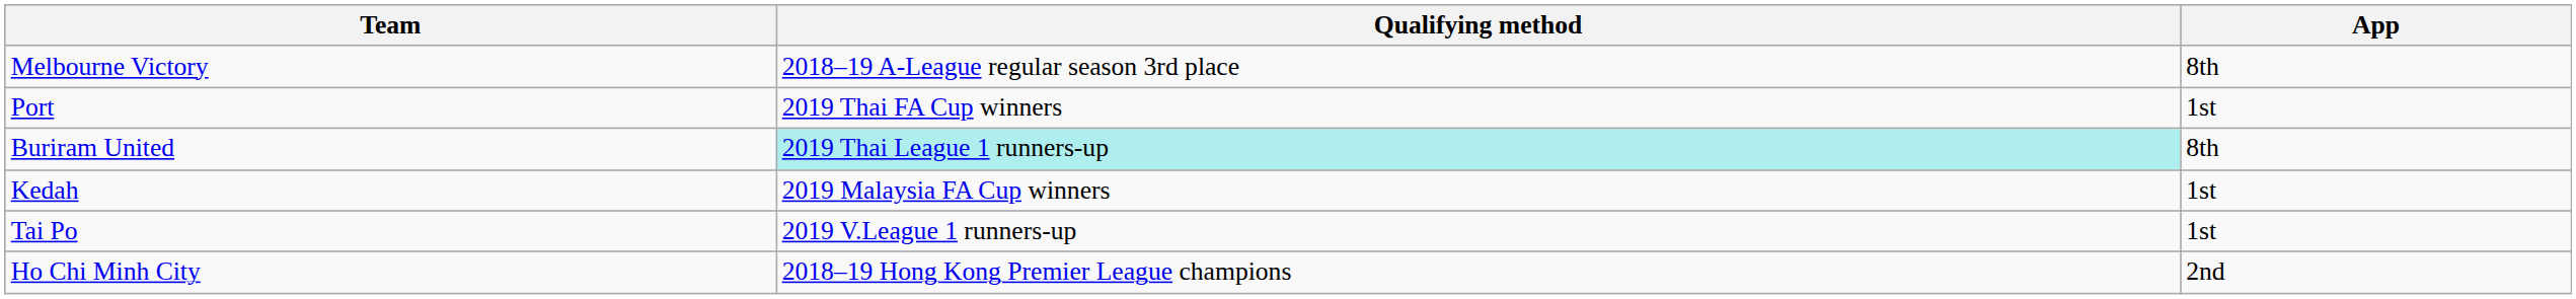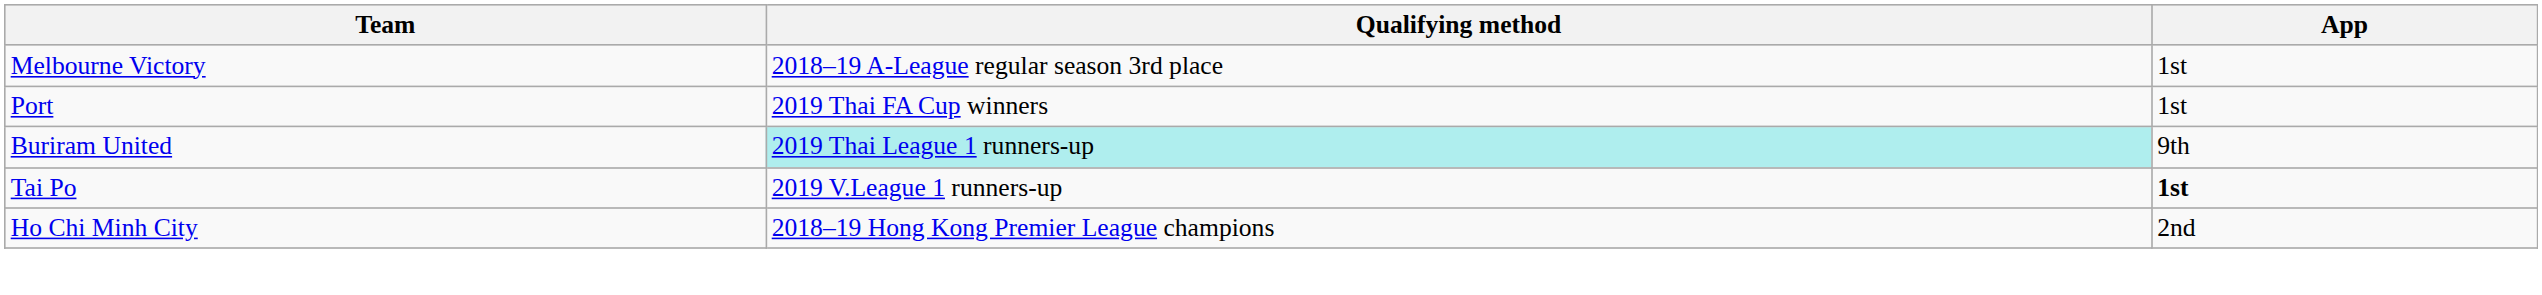Melbourne Victory | App: 8th -> 1st
Buriram United | App: 8th -> 9th
- row: Kedah | 2019 Malaysia FA Cup winners | 1st
Tai Po | App: normal -> bold
